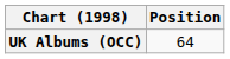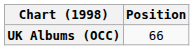UK Albums (OCC) | Position: 64 -> 66
